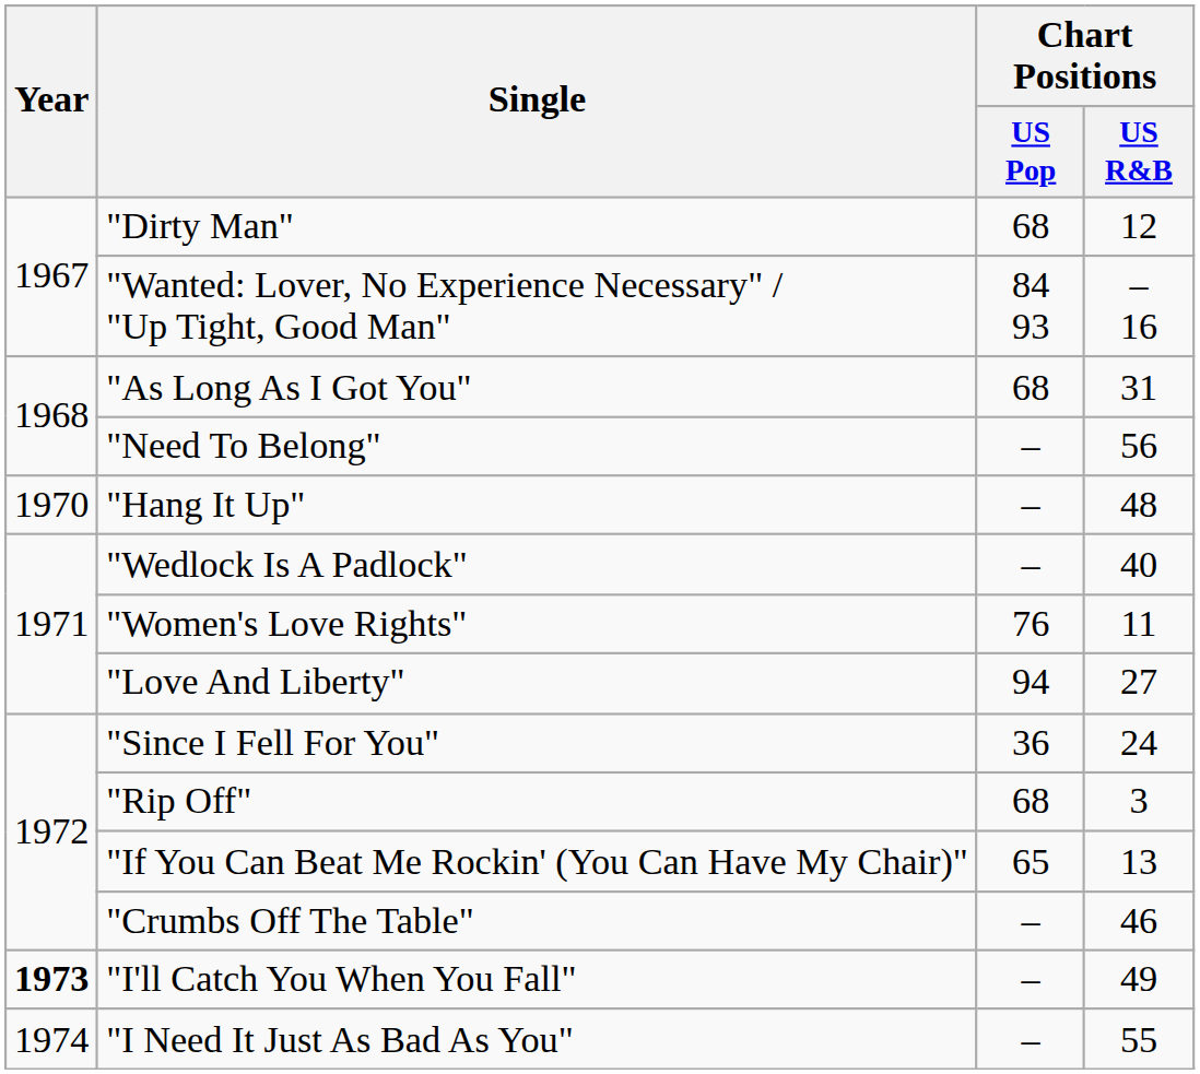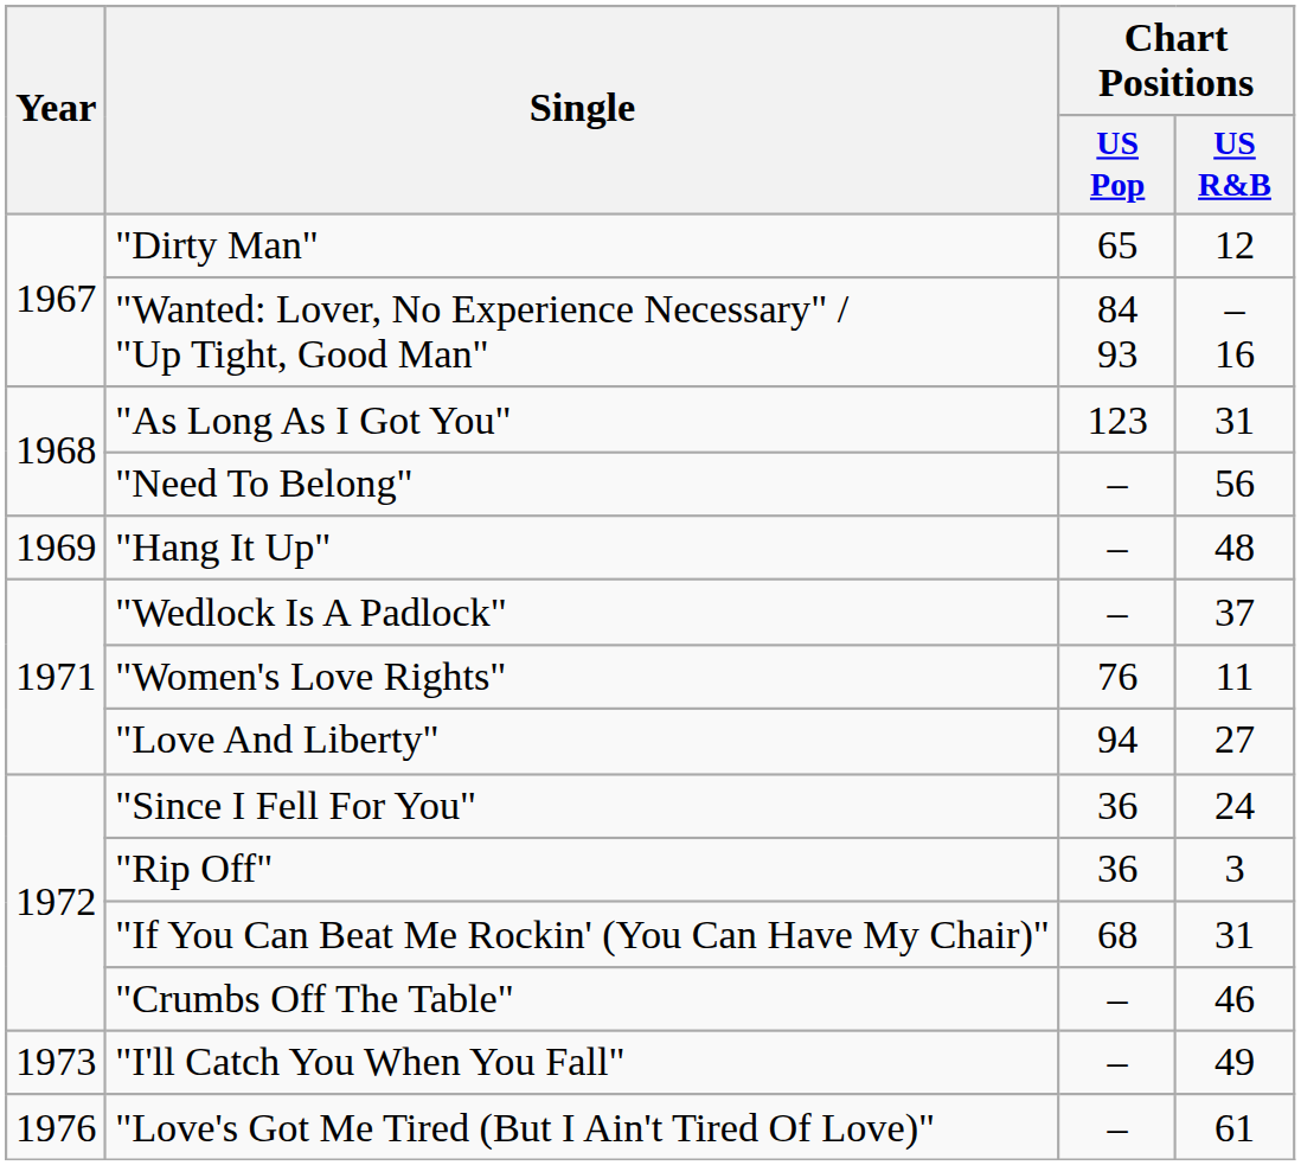"Dirty Man" | Chart Positions / US Pop: 68 -> 65
"As Long As I Got You" | Chart Positions / US Pop: 68 -> 123
"Hang It Up" | Year: 1970 -> 1969
"Wedlock Is A Padlock" | Chart Positions / US R&B: 40 -> 37
"Rip Off" | Chart Positions / US Pop: 68 -> 36
"If You Can Beat Me Rockin' (You Can Have My Chair)" | Chart Positions / US Pop: 65 -> 68
"If You Can Beat Me Rockin' (You Can Have My Chair)" | Chart Positions / US R&B: 13 -> 31
"I'll Catch You When You Fall" | Year: bold -> normal
- row: 1974 | "I Need It Just As Bad As You" | – | 55
+ row: 1976 | "Love's Got Me Tired (But I Ain't Tired Of Love)" | – | 61
